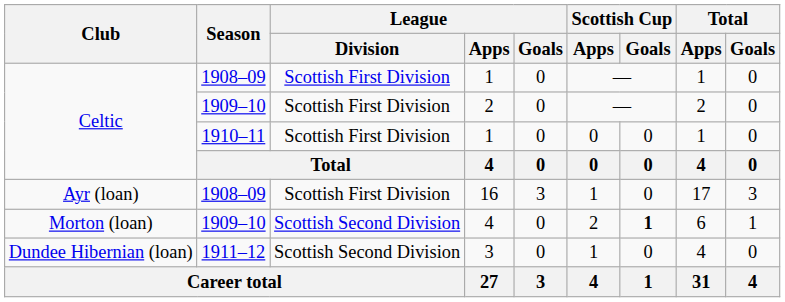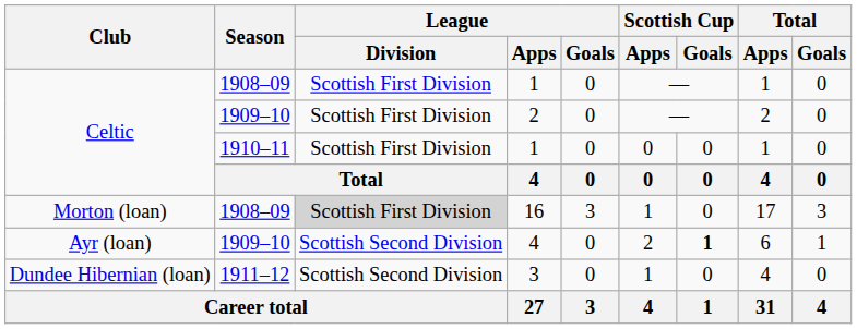16 | Club: Ayr (loan) -> Morton (loan)
16 | League / Division: no background -> lightgrey background
1909–10 / 4 | Club: Morton (loan) -> Ayr (loan)
